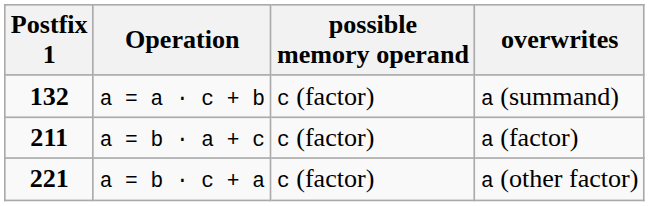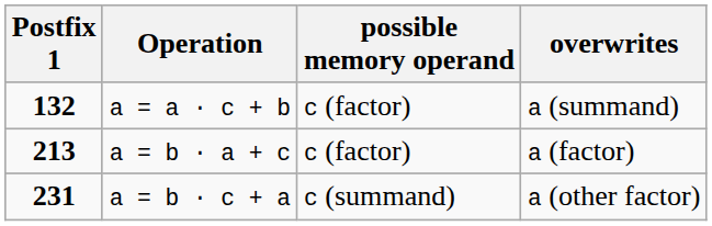a = b · a + c | Postfix 1: 211 -> 213
a = b · c + a | Postfix 1: 221 -> 231
a = b · c + a | possible memory operand: c (factor) -> c (summand)
